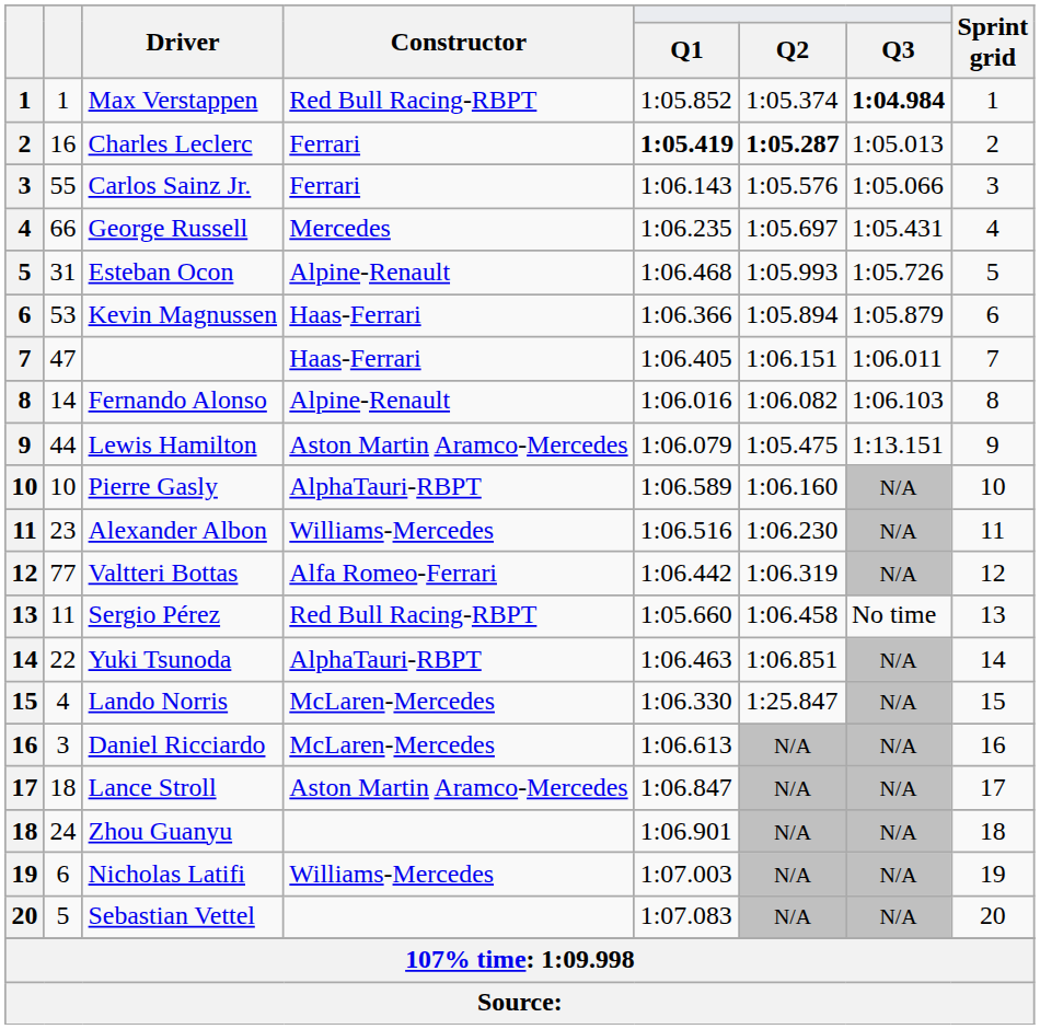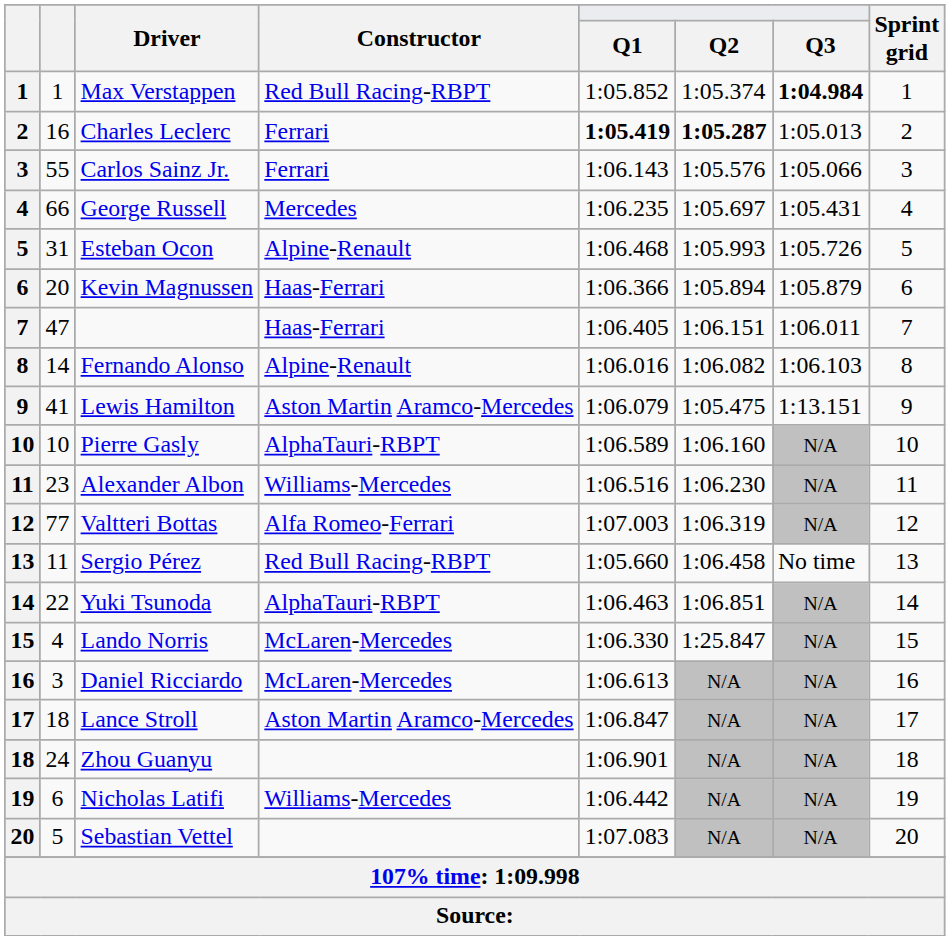Kevin Magnussen | column 2: 53 -> 20
Lewis Hamilton | column 2: 44 -> 41
Valtteri Bottas | Q1: 1:06.442 -> 1:07.003
Nicholas Latifi | Q1: 1:07.003 -> 1:06.442
